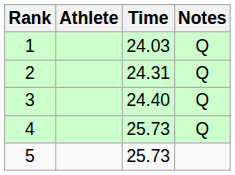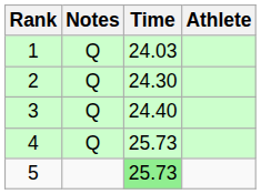columns swapped: Athlete <-> Notes
2 | Time: 24.31 -> 24.30
5 | Time: no background -> lightgreen background
